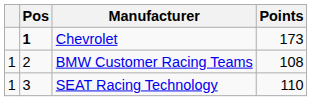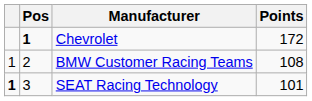Chevrolet | Points: 173 -> 172
SEAT Racing Technology | column 1: normal -> bold
SEAT Racing Technology | Points: 110 -> 101
